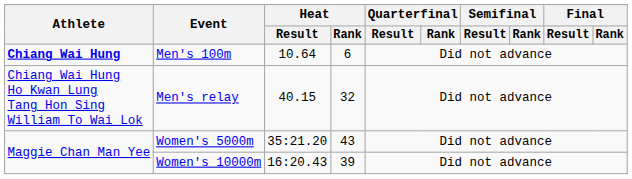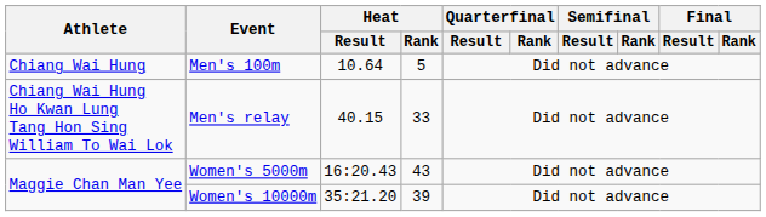Men's 100m | Athlete: bold -> normal
Men's 100m | Heat / Rank: 6 -> 5
Men's relay | Heat / Rank: 32 -> 33
Women's 5000m | Heat / Result: 35:21.20 -> 16:20.43
Women's 10000m | Heat / Result: 16:20.43 -> 35:21.20
